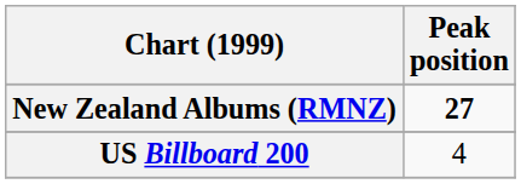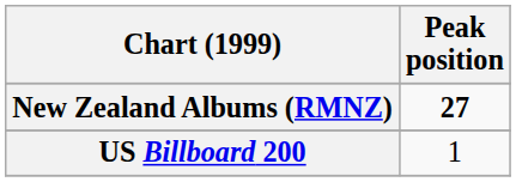US Billboard 200 | Peak position: 4 -> 1
